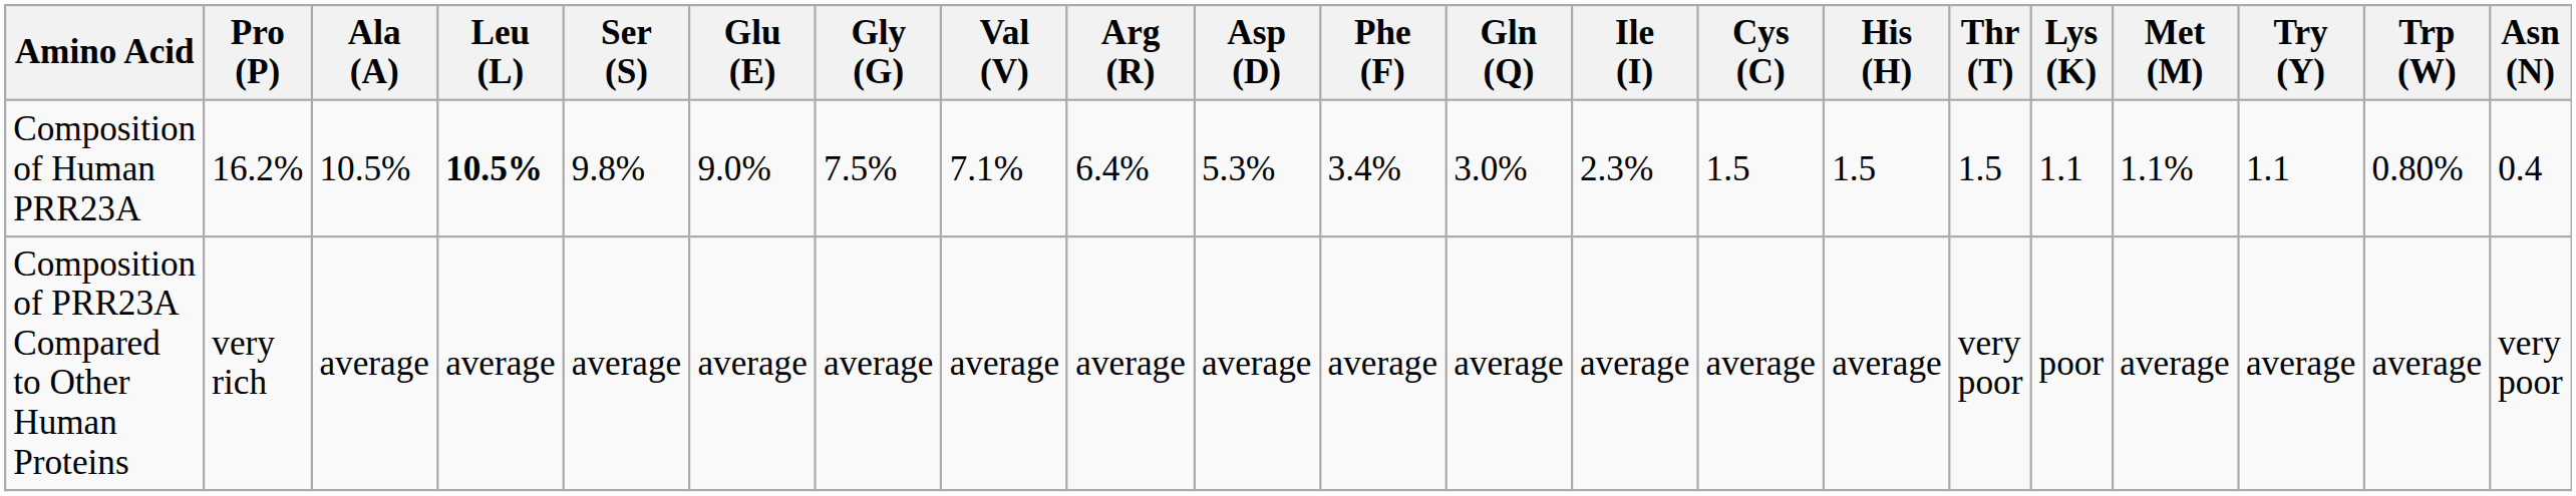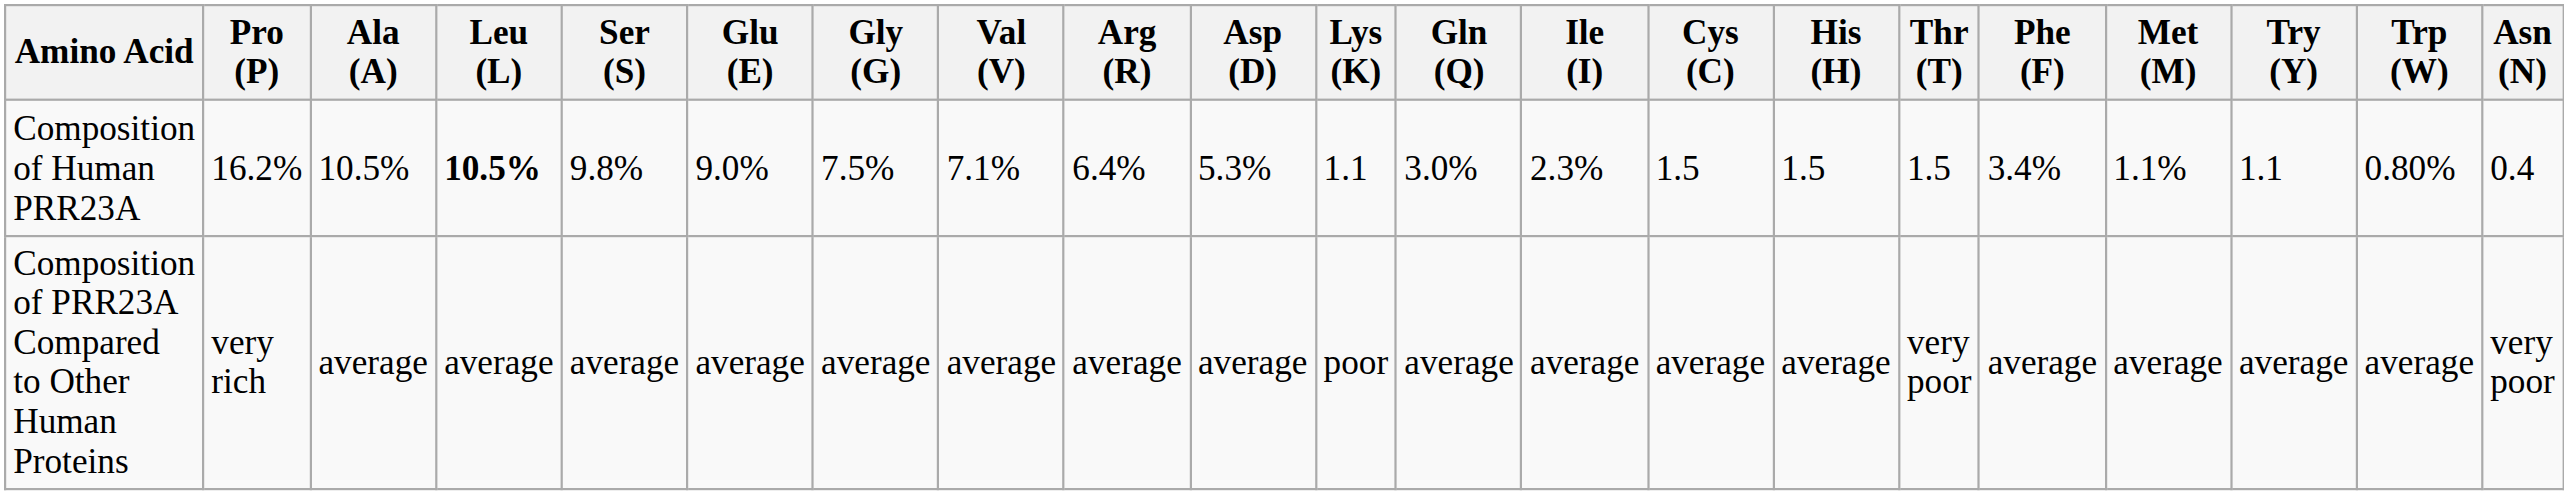columns swapped: Phe (F) <-> Lys (K)
